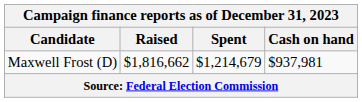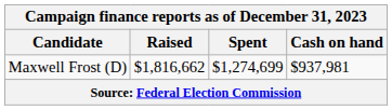Maxwell Frost (D) | Spent: $1,214,679 -> $1,274,699
